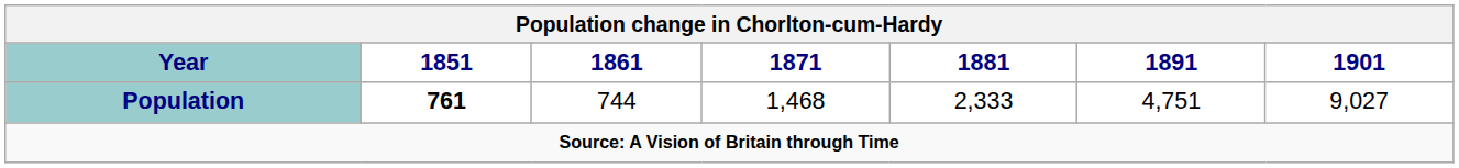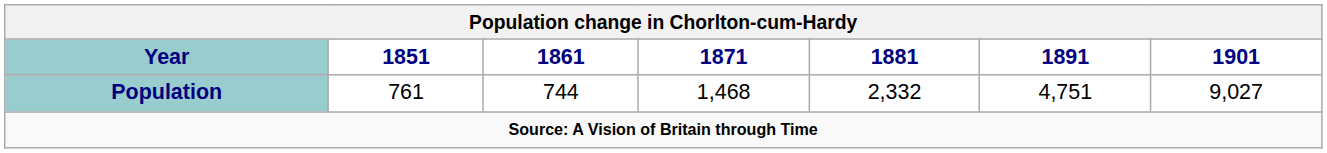Population | 1851: bold -> normal
Population | 1881: 2,333 -> 2,332
